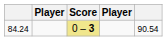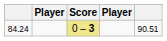84.24 | column 5: 90.54 -> 90.51
